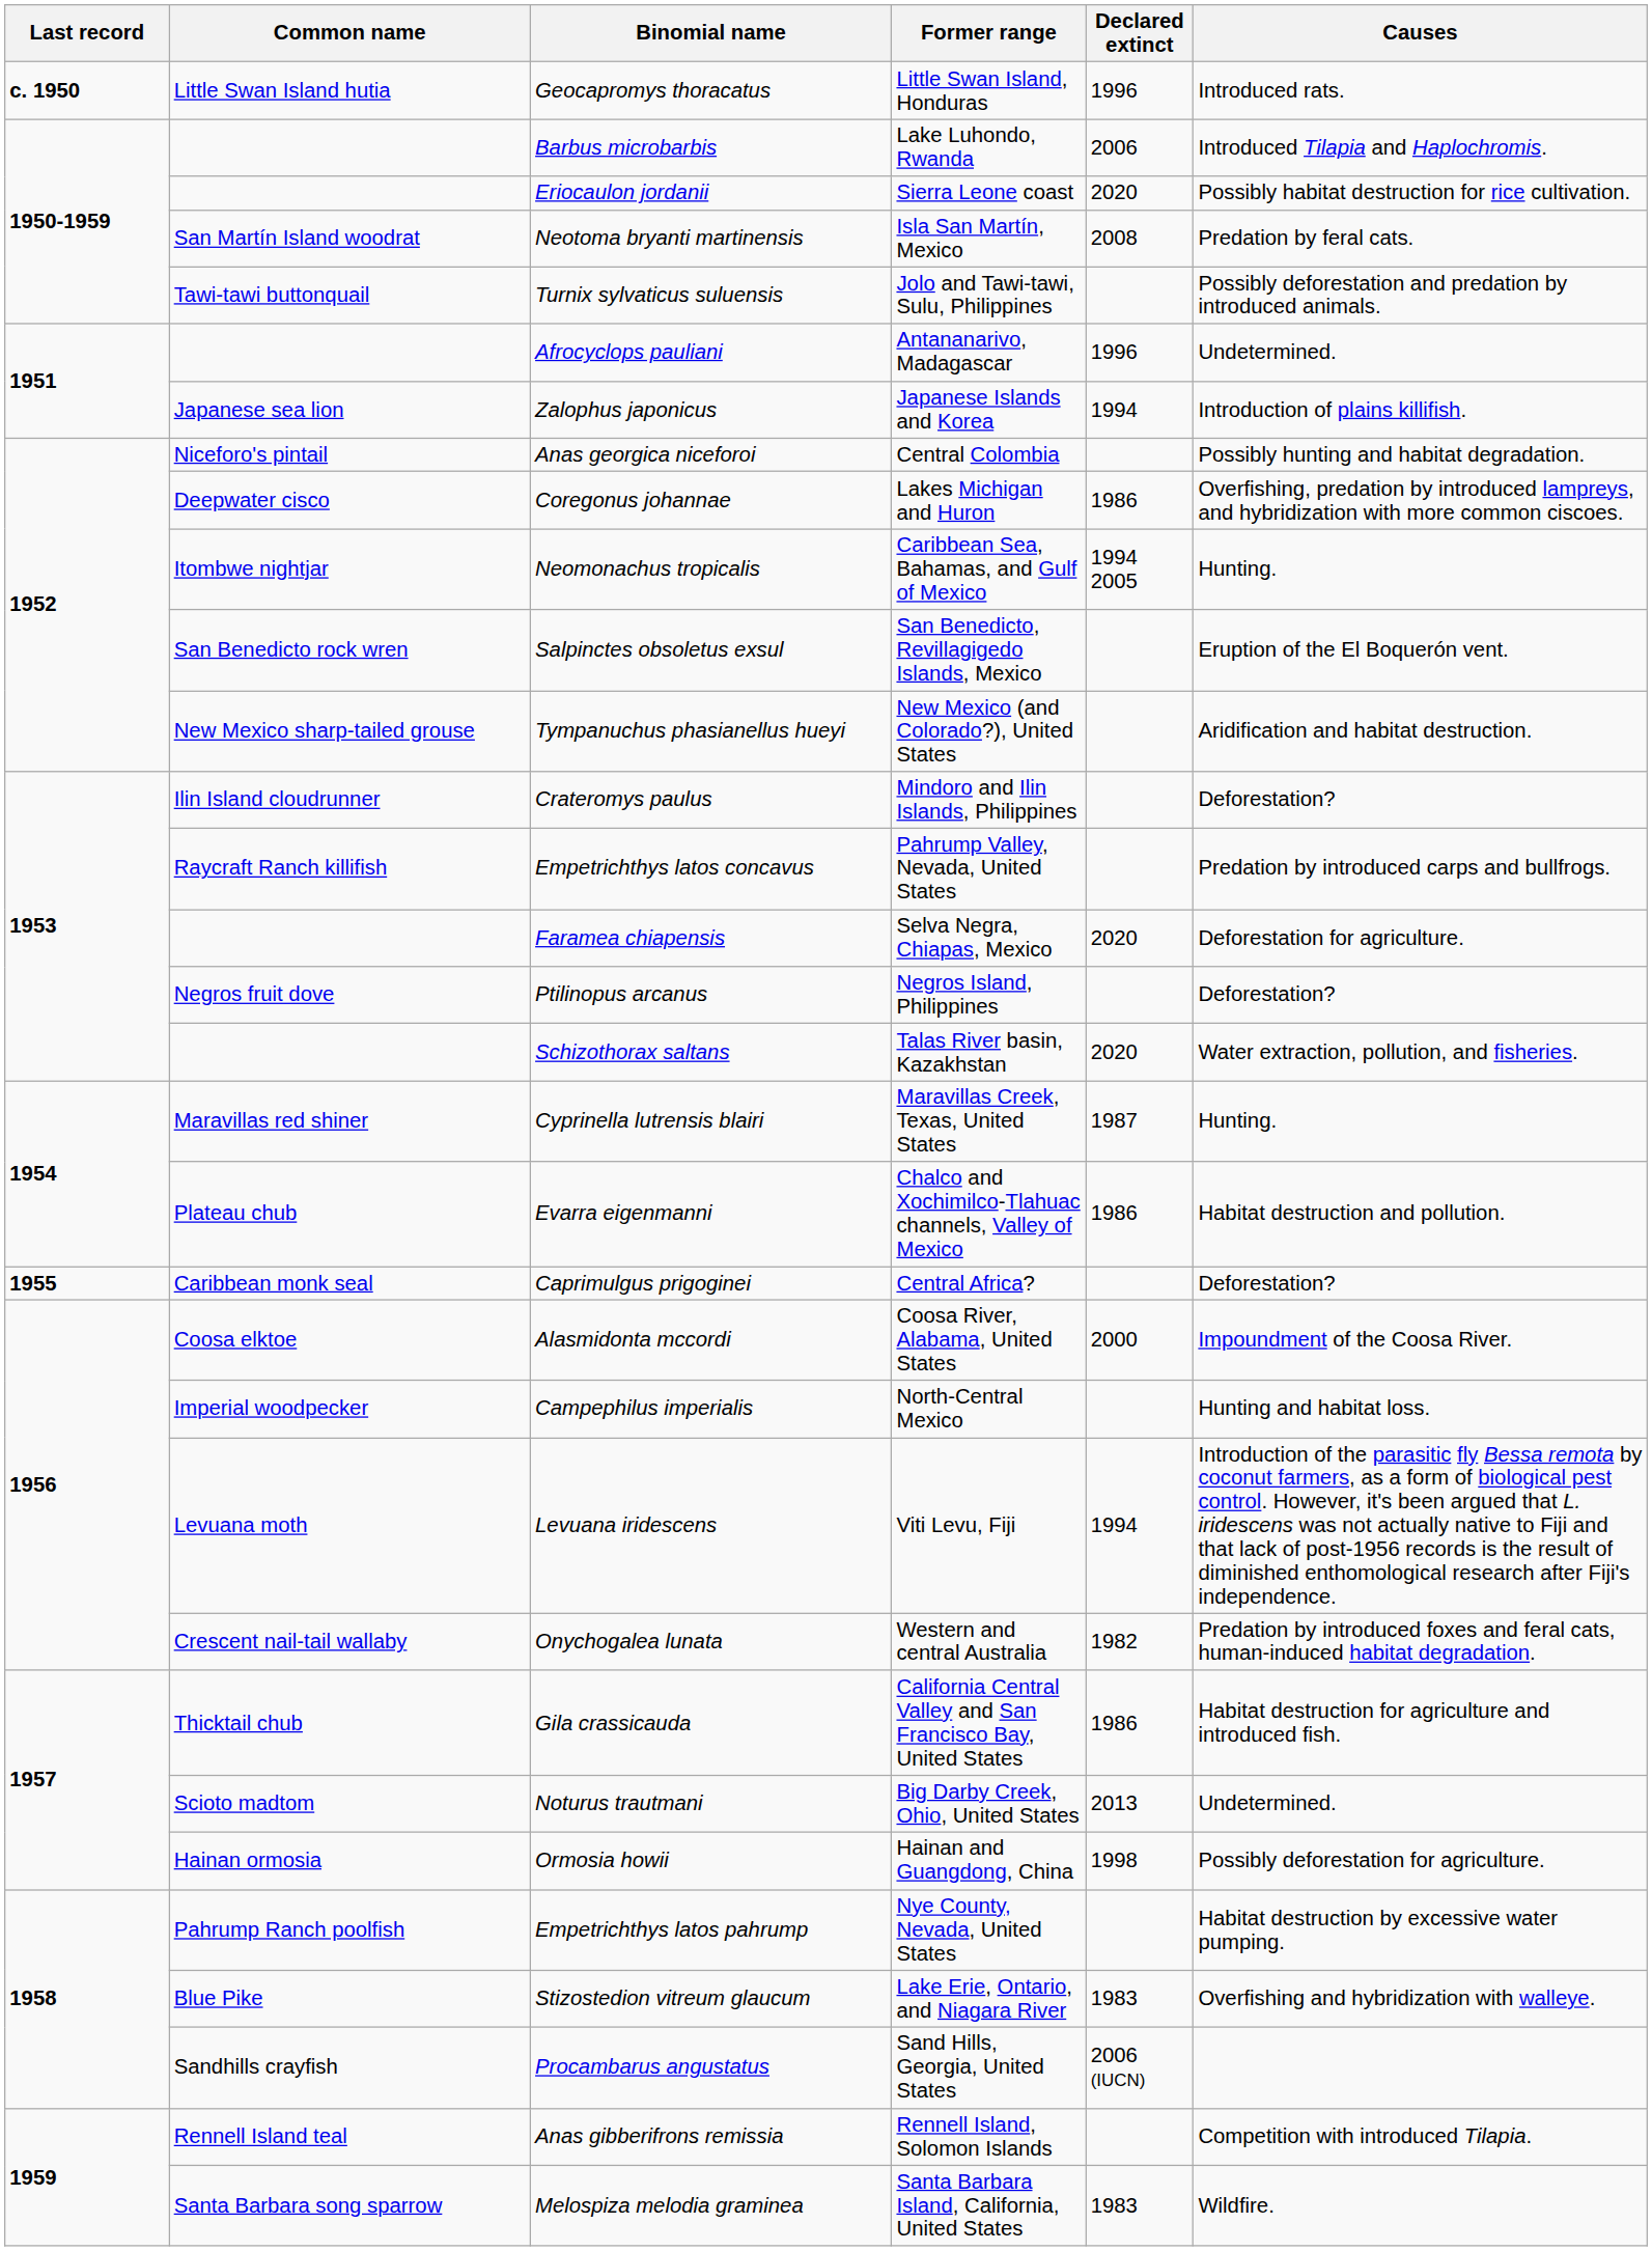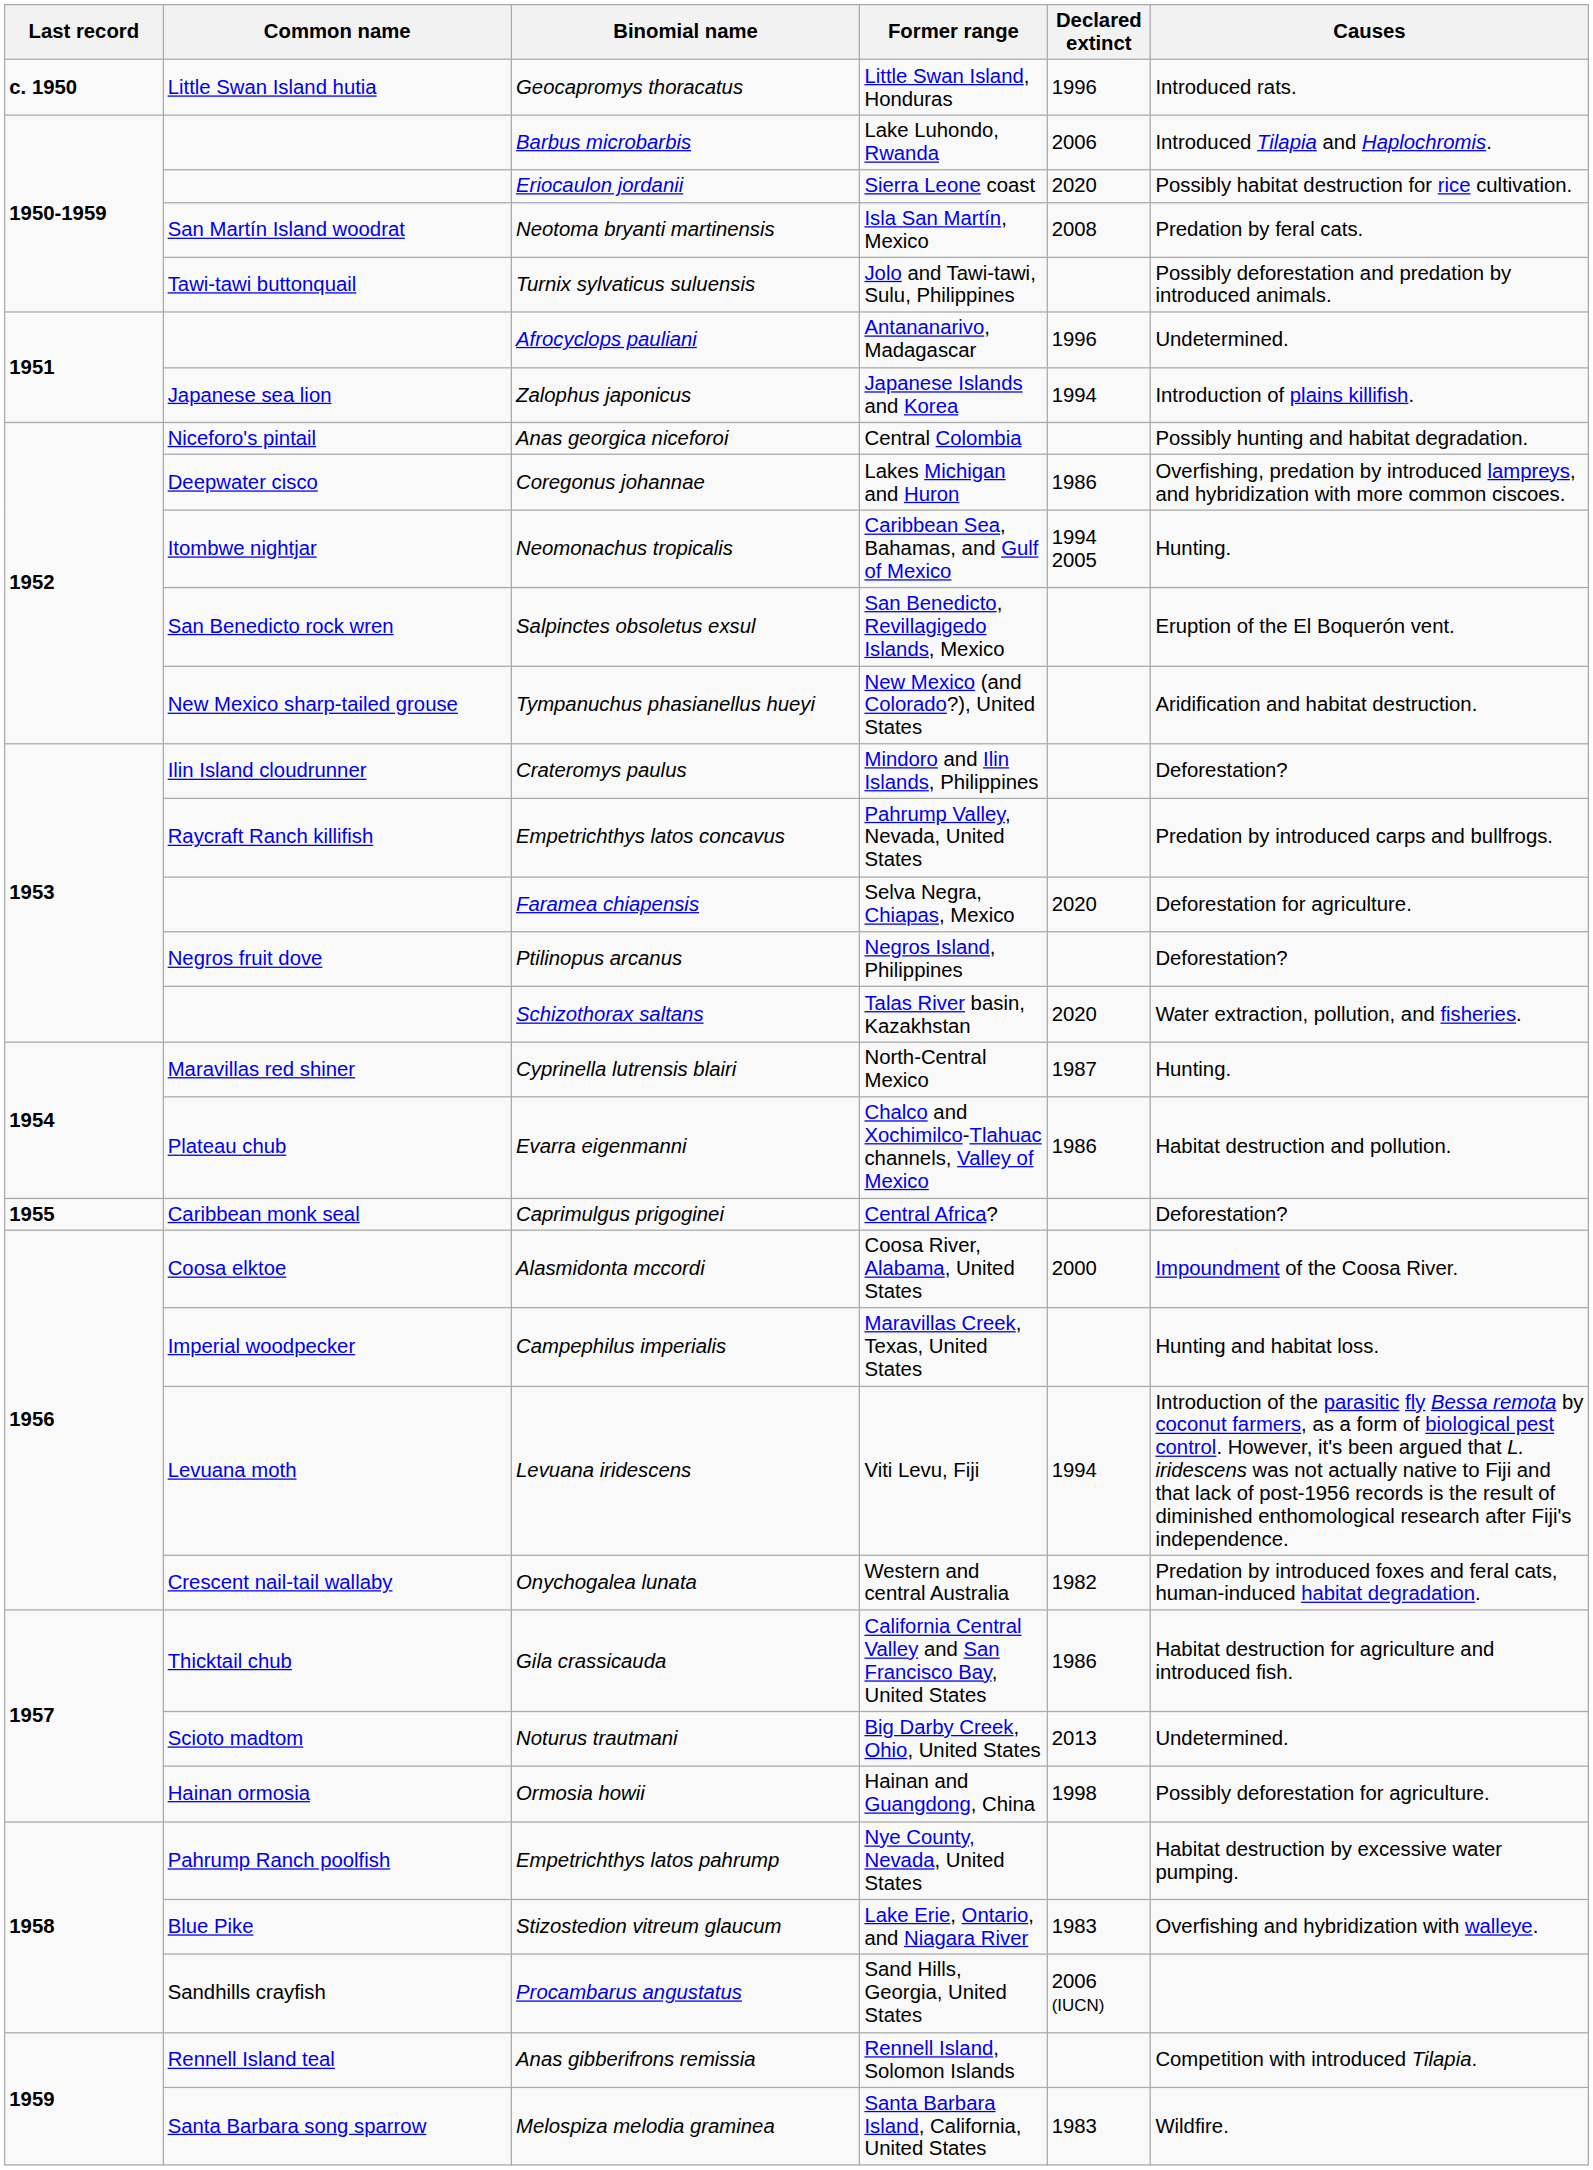Cyprinella lutrensis blairi | Former range: Maravillas Creek, Texas, United States -> North-Central Mexico
Campephilus imperialis | Former range: North-Central Mexico -> Maravillas Creek, Texas, United States
